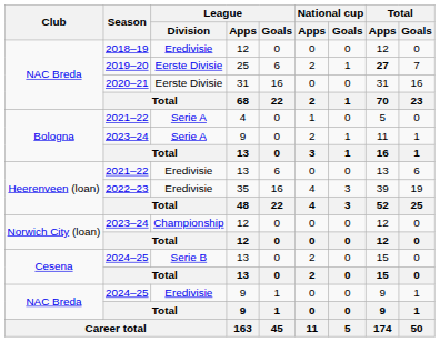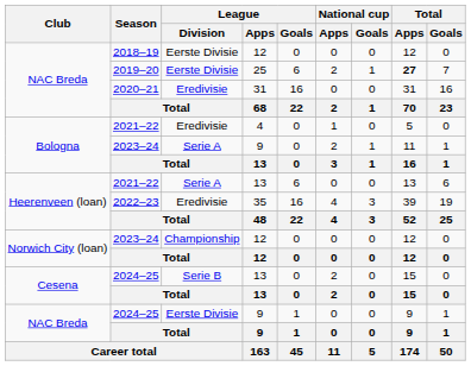2018–19 | League / Division: Eredivisie -> Eerste Divisie
2020–21 | League / Division: Eerste Divisie -> Eredivisie
2021–22 / 4 | League / Division: Serie A -> Eredivisie
2021–22 / 13 | League / Division: Eredivisie -> Serie A
2024–25 / 9 | League / Division: Eredivisie -> Eerste Divisie
